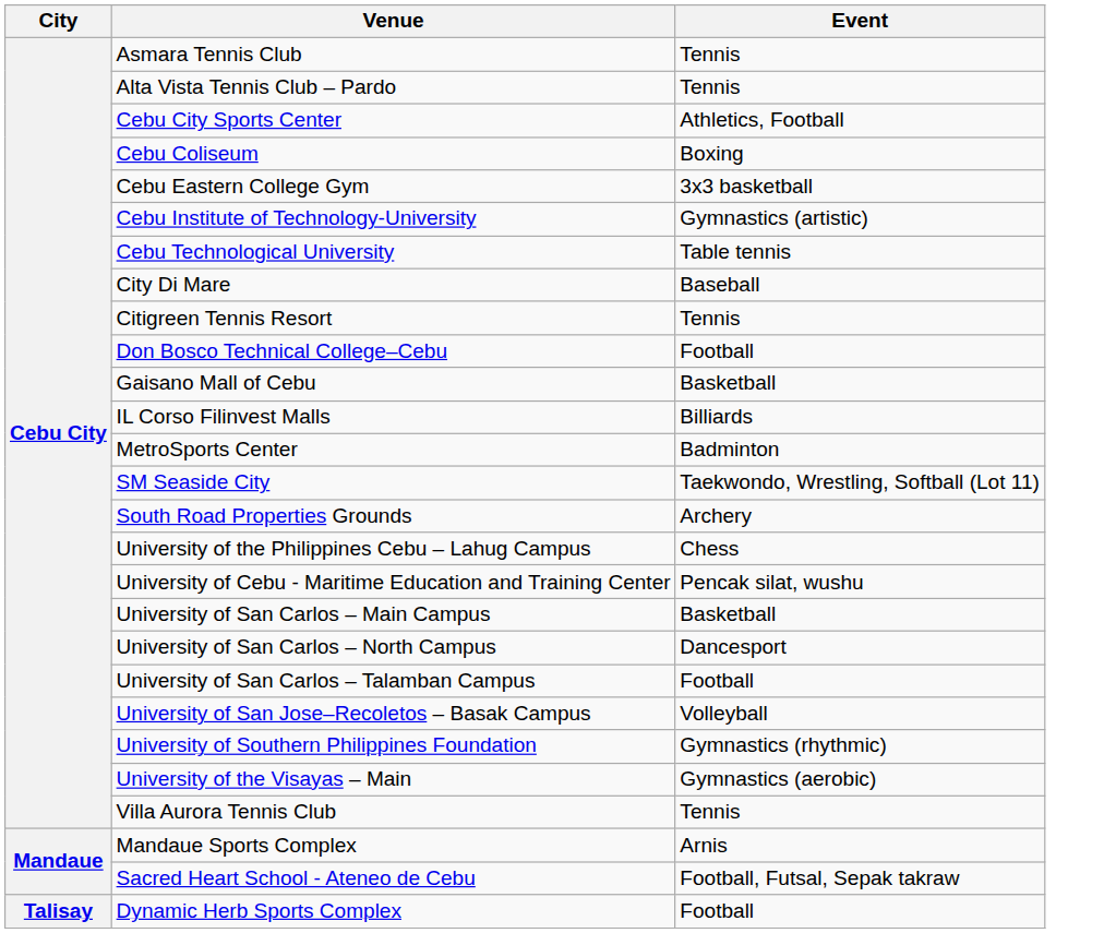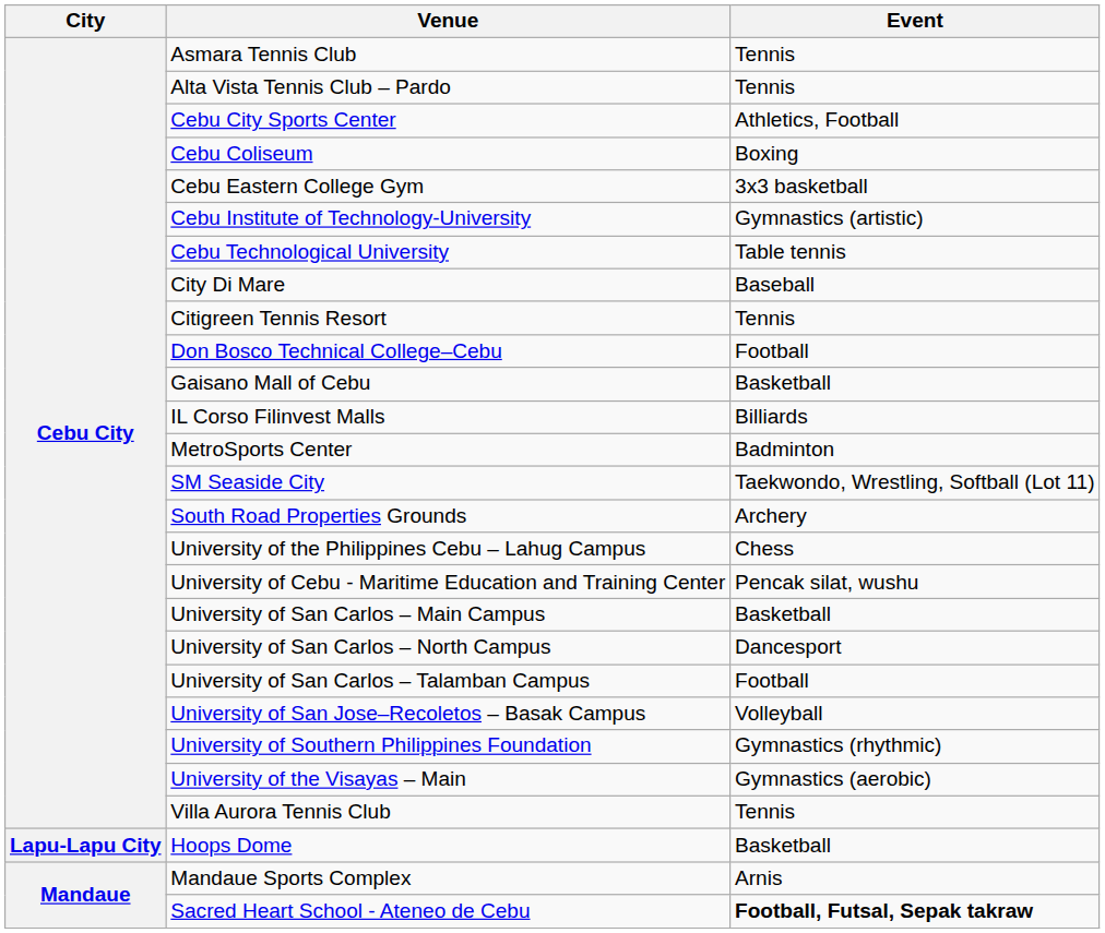+ row: Lapu-Lapu City | Hoops Dome | Basketball
Sacred Heart School - Ateneo de Cebu | Event: normal -> bold
- row: Talisay | Dynamic Herb Sports Complex | Football
